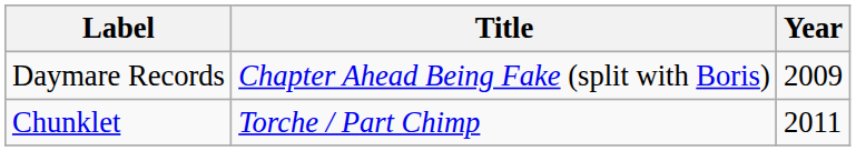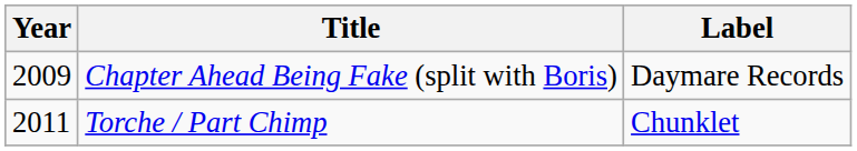columns swapped: Year <-> Label
